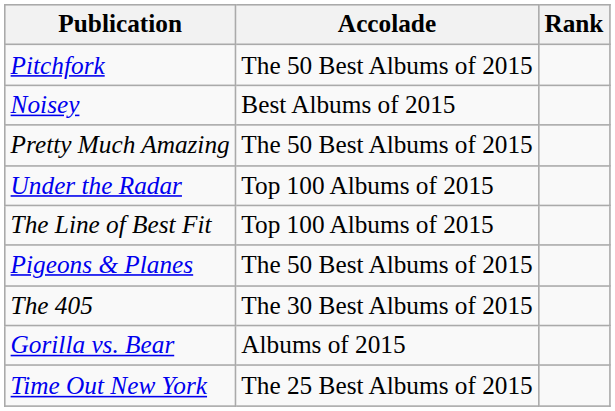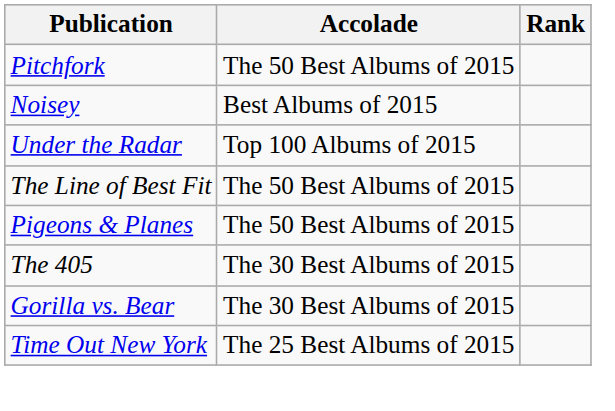- row: Pretty Much Amazing | The 50 Best Albums of 2015
The Line of Best Fit | Accolade: Top 100 Albums of 2015 -> The 50 Best Albums of 2015
Gorilla vs. Bear | Accolade: Albums of 2015 -> The 30 Best Albums of 2015
